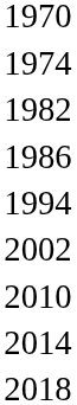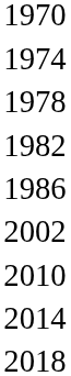+ row: 1978
- row: 1994
